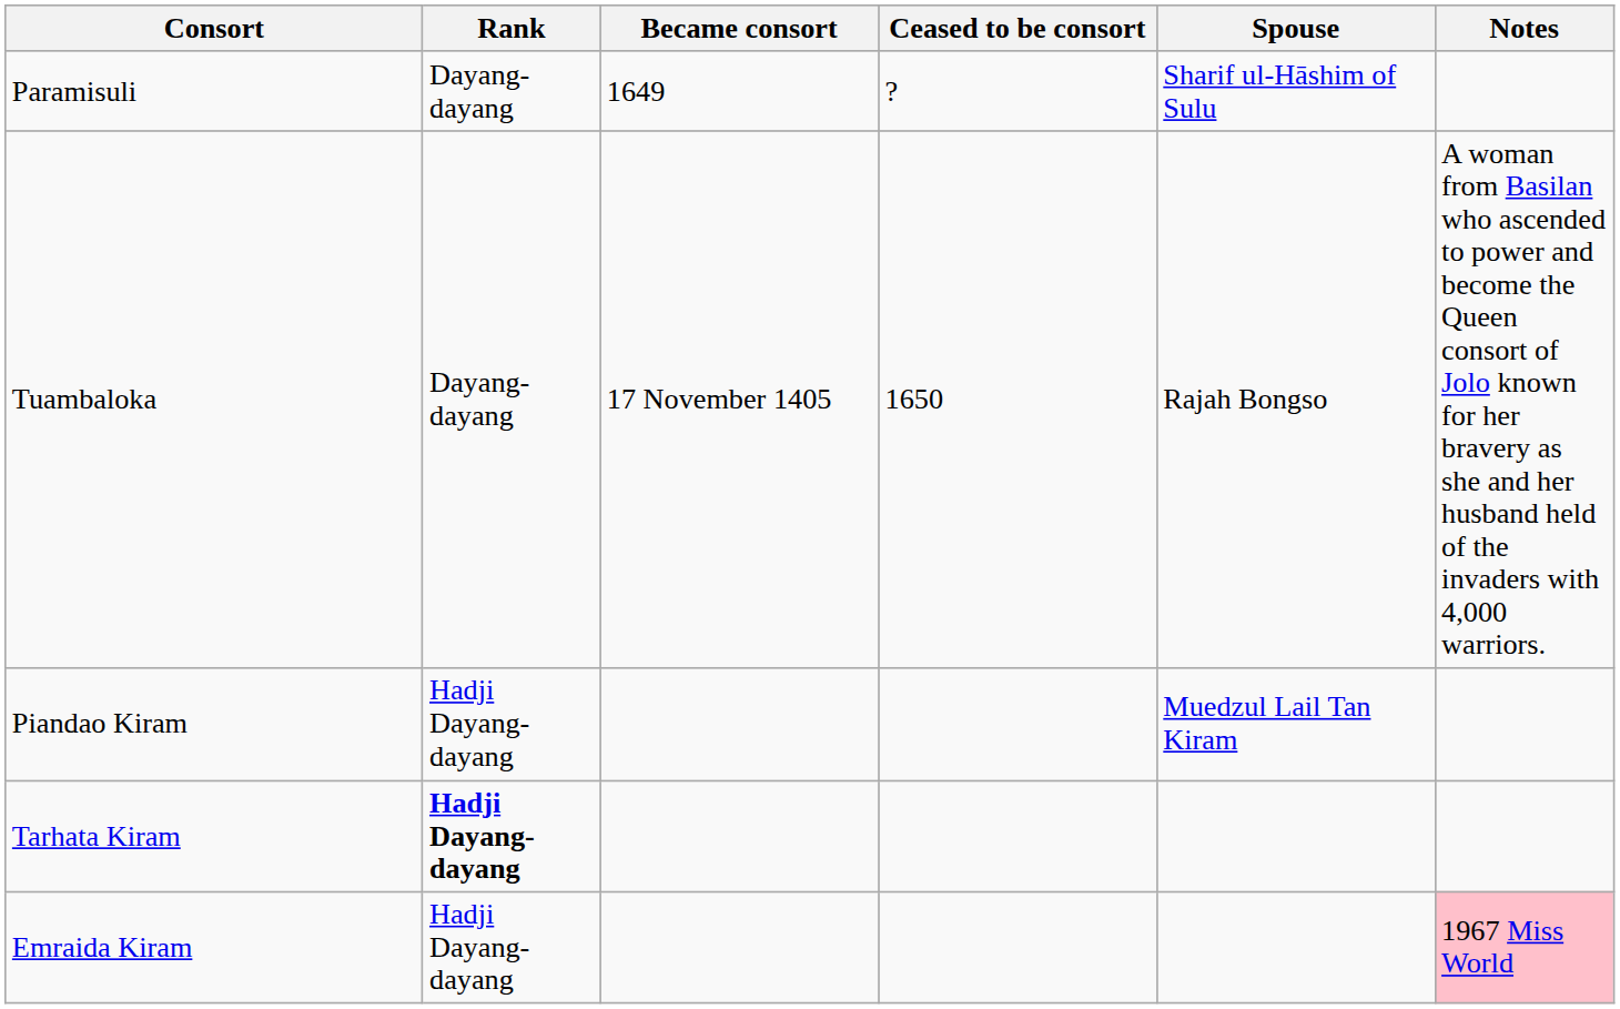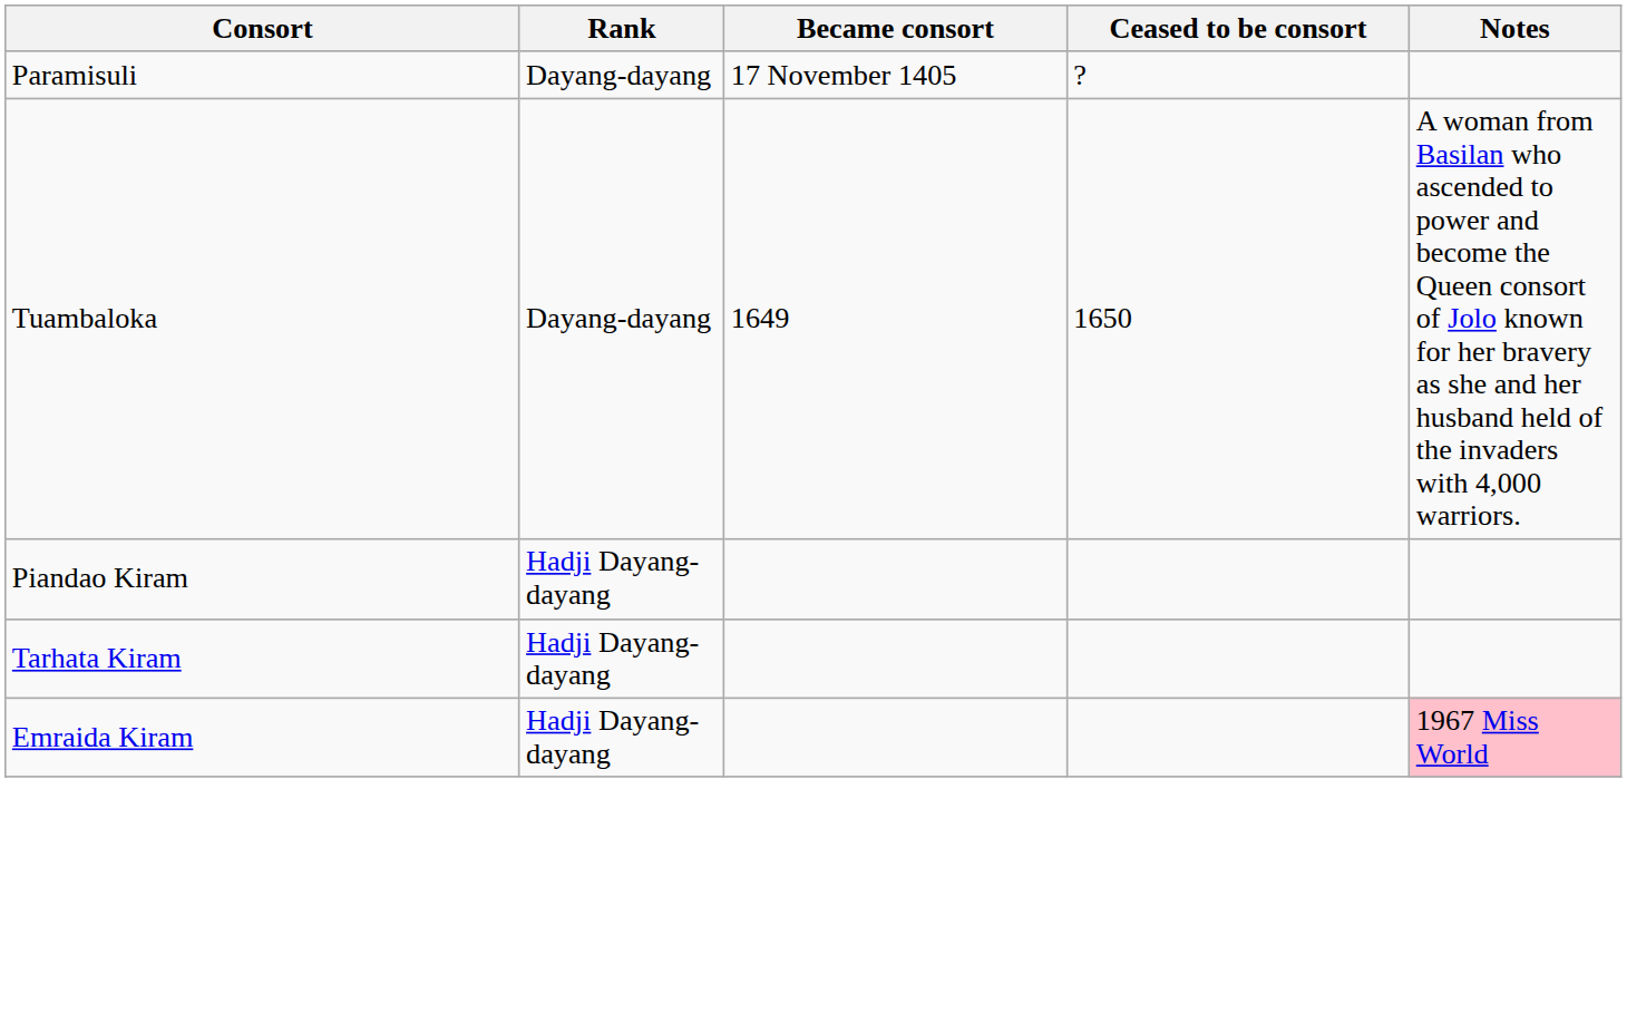- column: Spouse | Sharif ul-Hāshim of Sulu | Rajah Bongso | Muedzul Lail Tan Kiram
Paramisuli | Became consort: 1649 -> 17 November 1405
Tuambaloka | Became consort: 17 November 1405 -> 1649
Tarhata Kiram | Rank: bold -> normal
